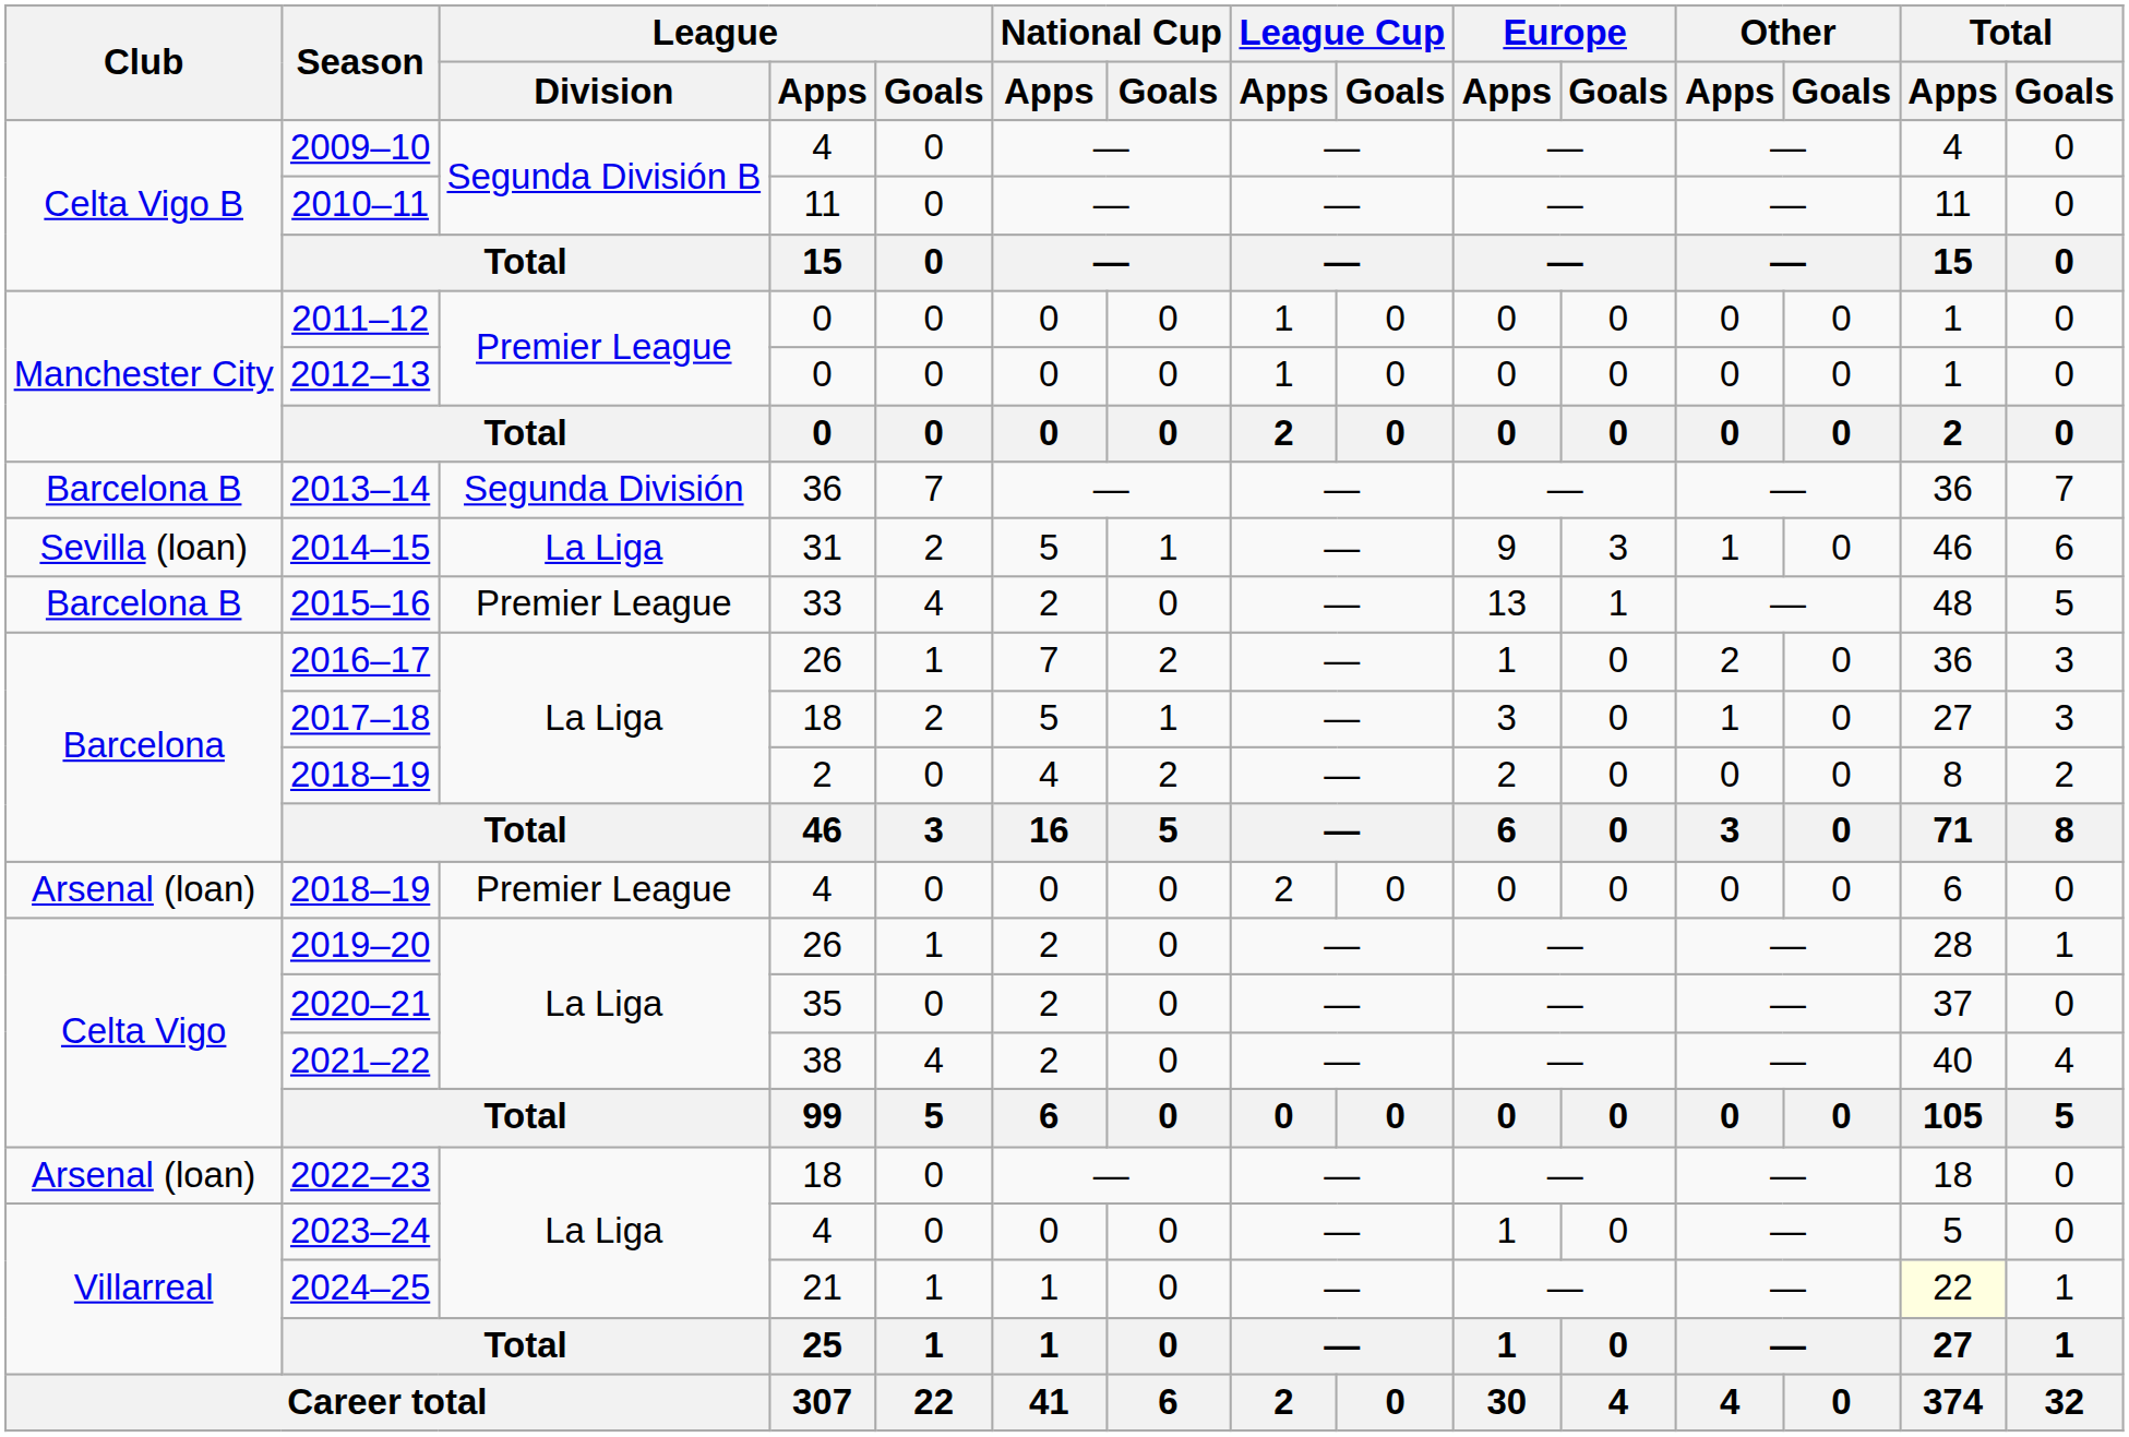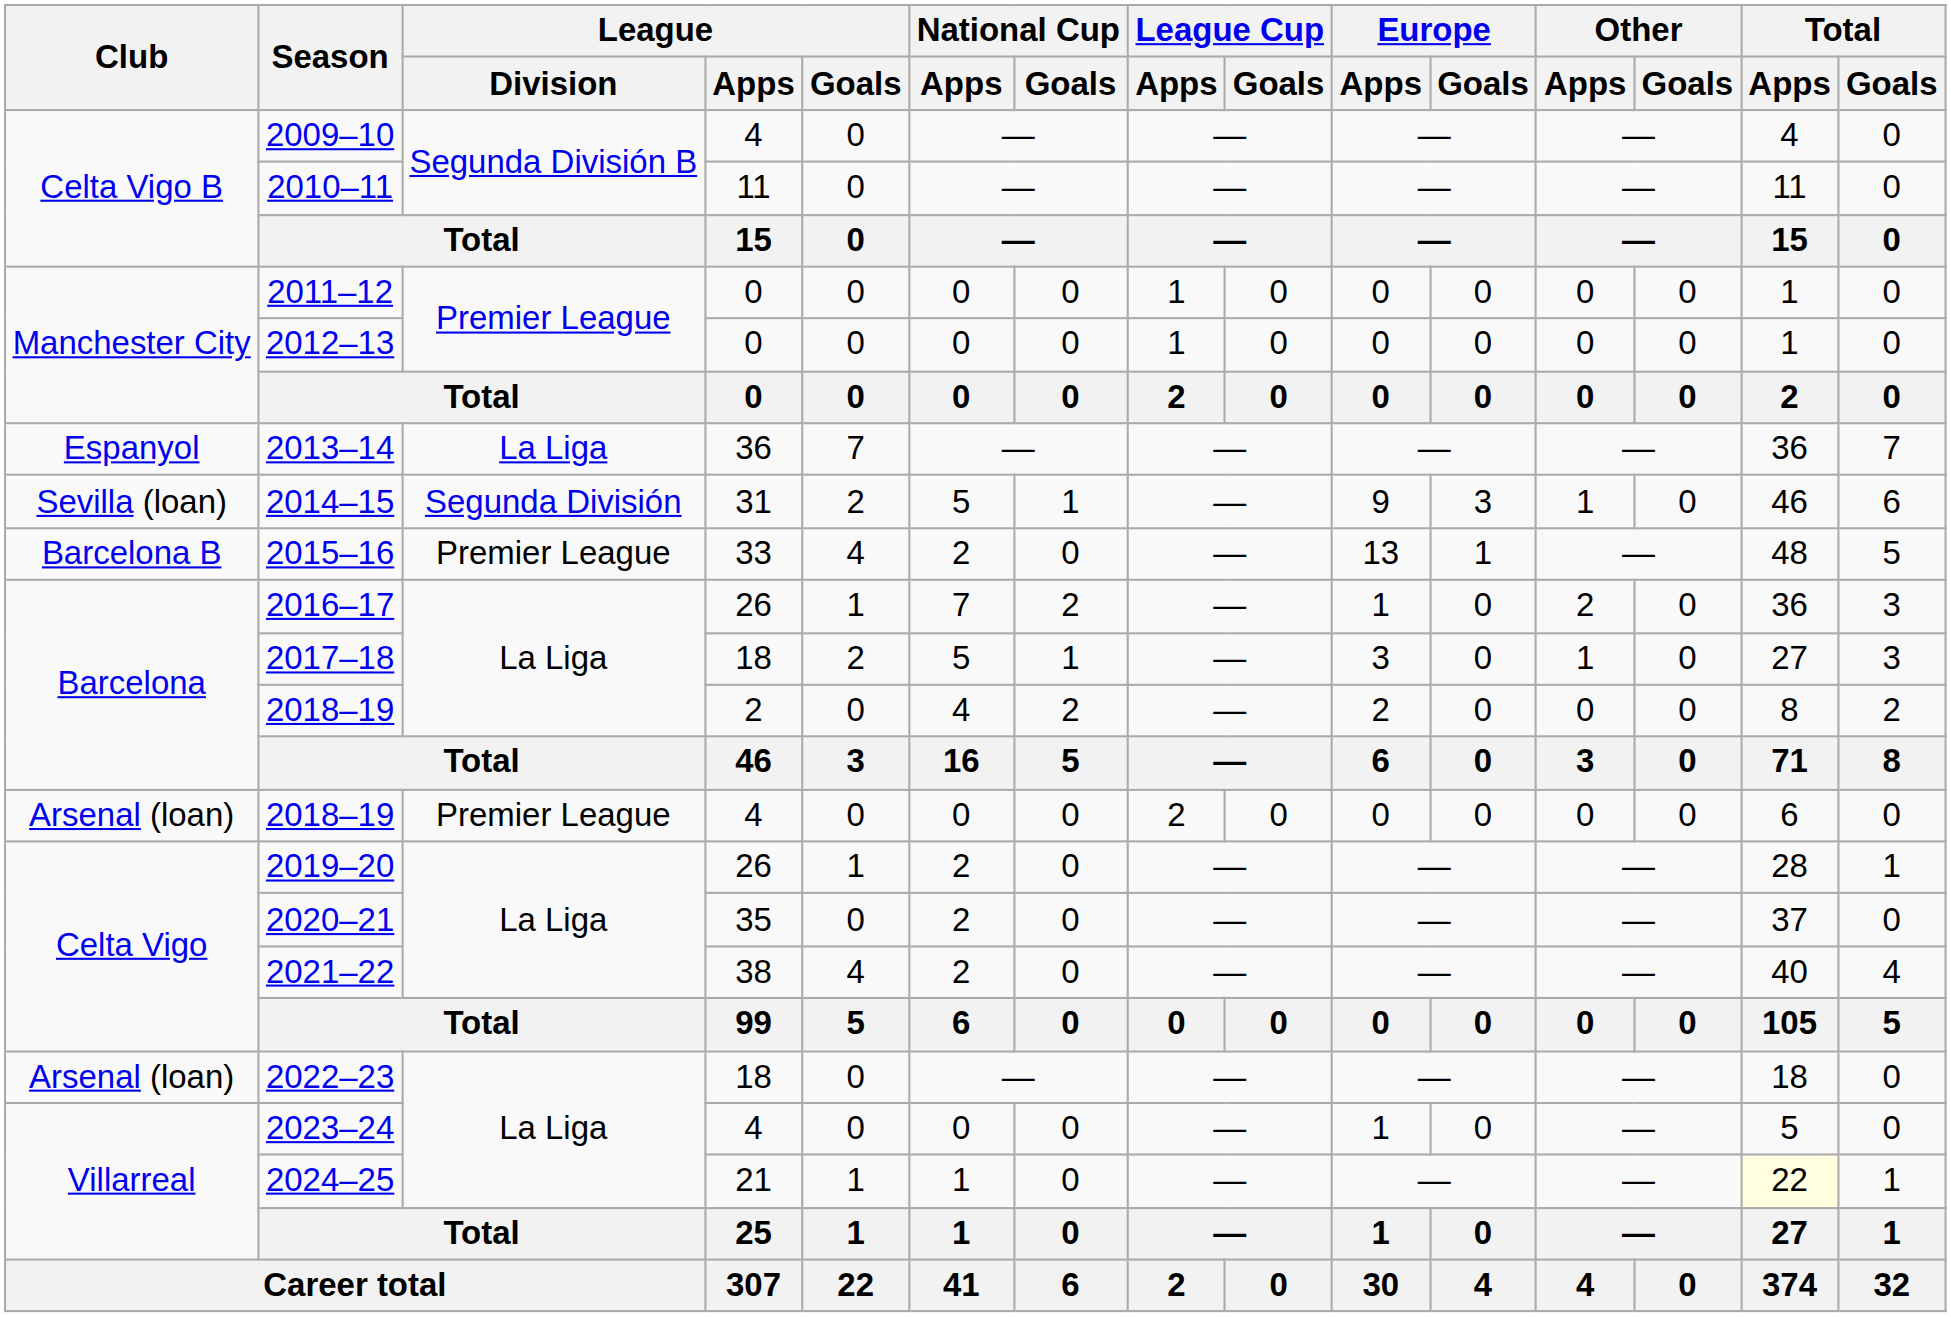2013–14 | Club: Barcelona B -> Espanyol
2013–14 | League / Division: Segunda División -> La Liga
2014–15 | League / Division: La Liga -> Segunda División
